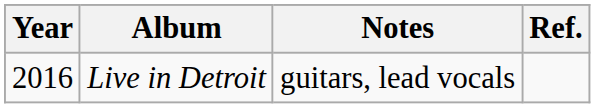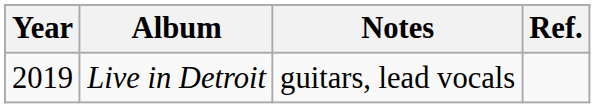Live in Detroit | Year: 2016 -> 2019
